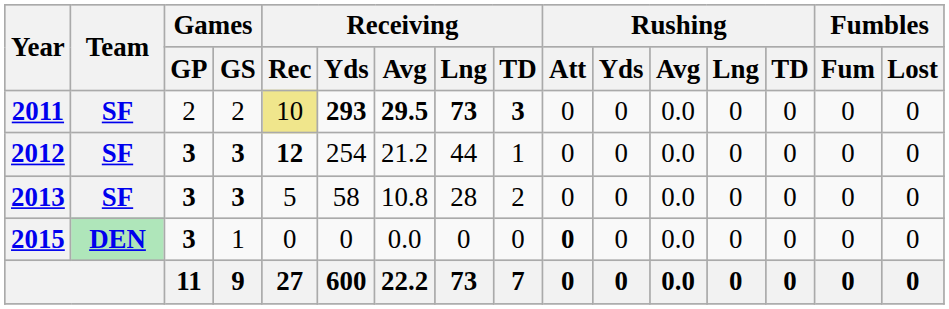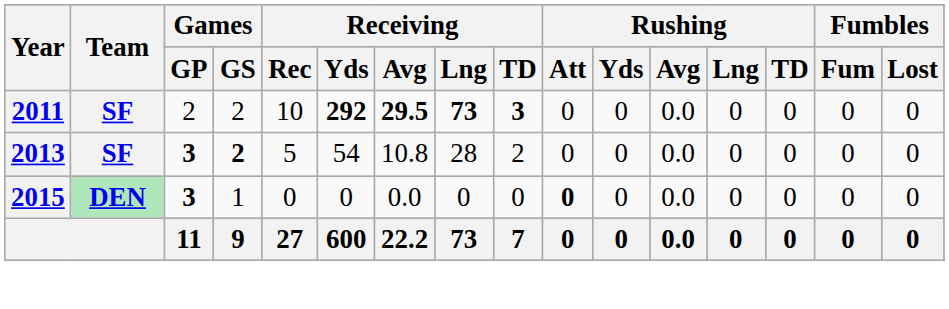2011 | Receiving / Rec: khaki background -> no background
2011 | Receiving / Yds: 293 -> 292
- row: 2012 | SF | 3 | 3 | 12 | 254 | 21.2 | 44 | 1 | 0 | 0 | 0.0 | 0 | 0 | 0 | 0
2013 | Games / GS: 3 -> 2
2013 | Receiving / Yds: 58 -> 54
